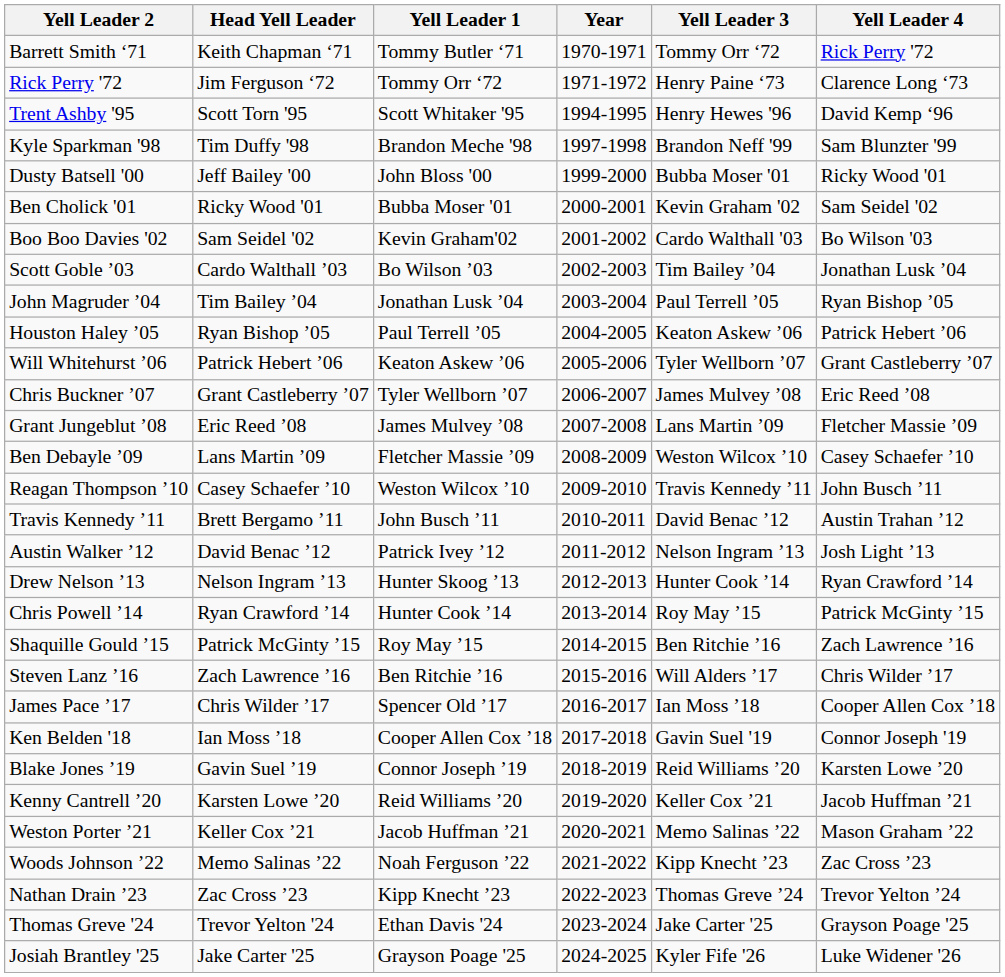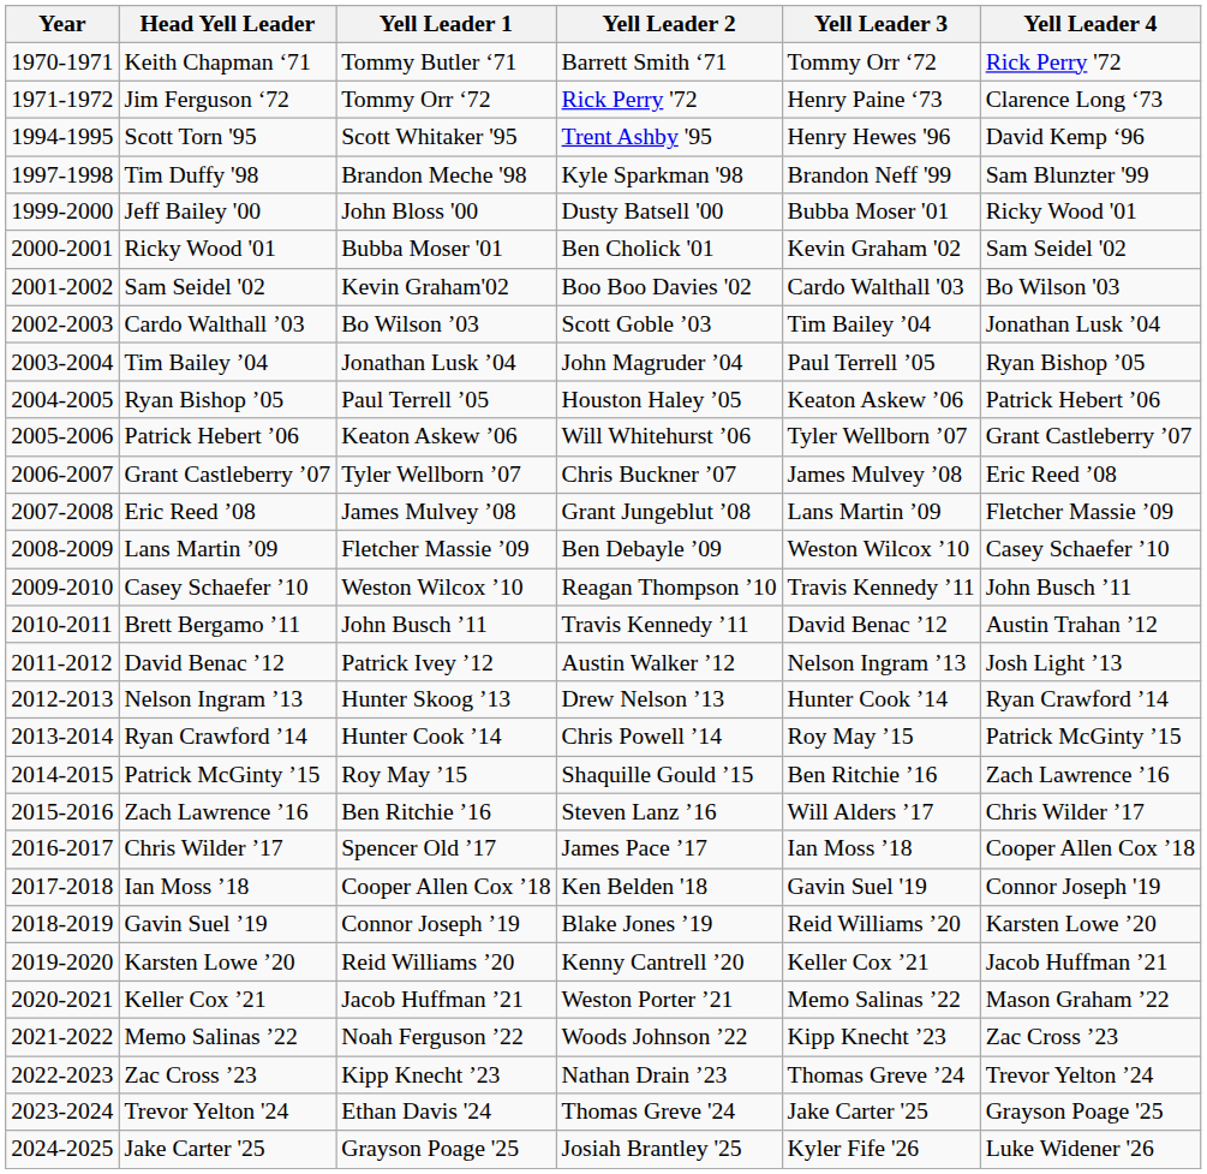columns swapped: Year <-> Yell Leader 2
